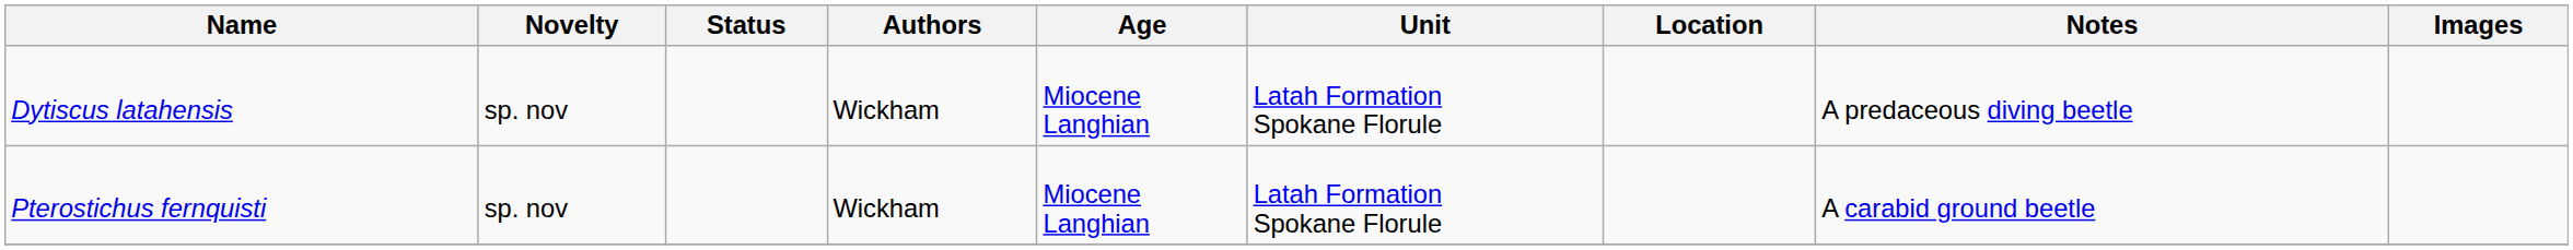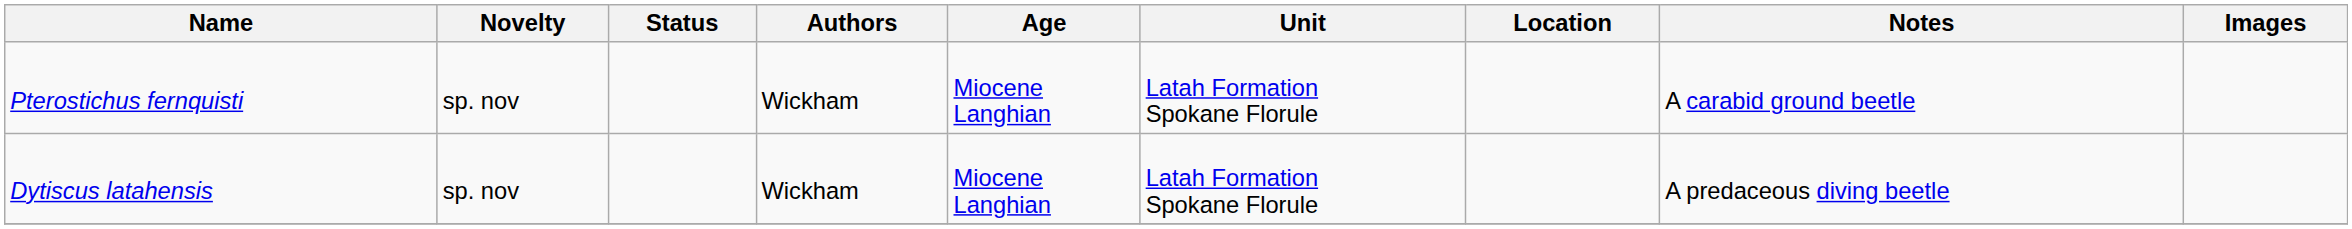rows swapped: Pterostichus fernquisti <-> Dytiscus latahensis
